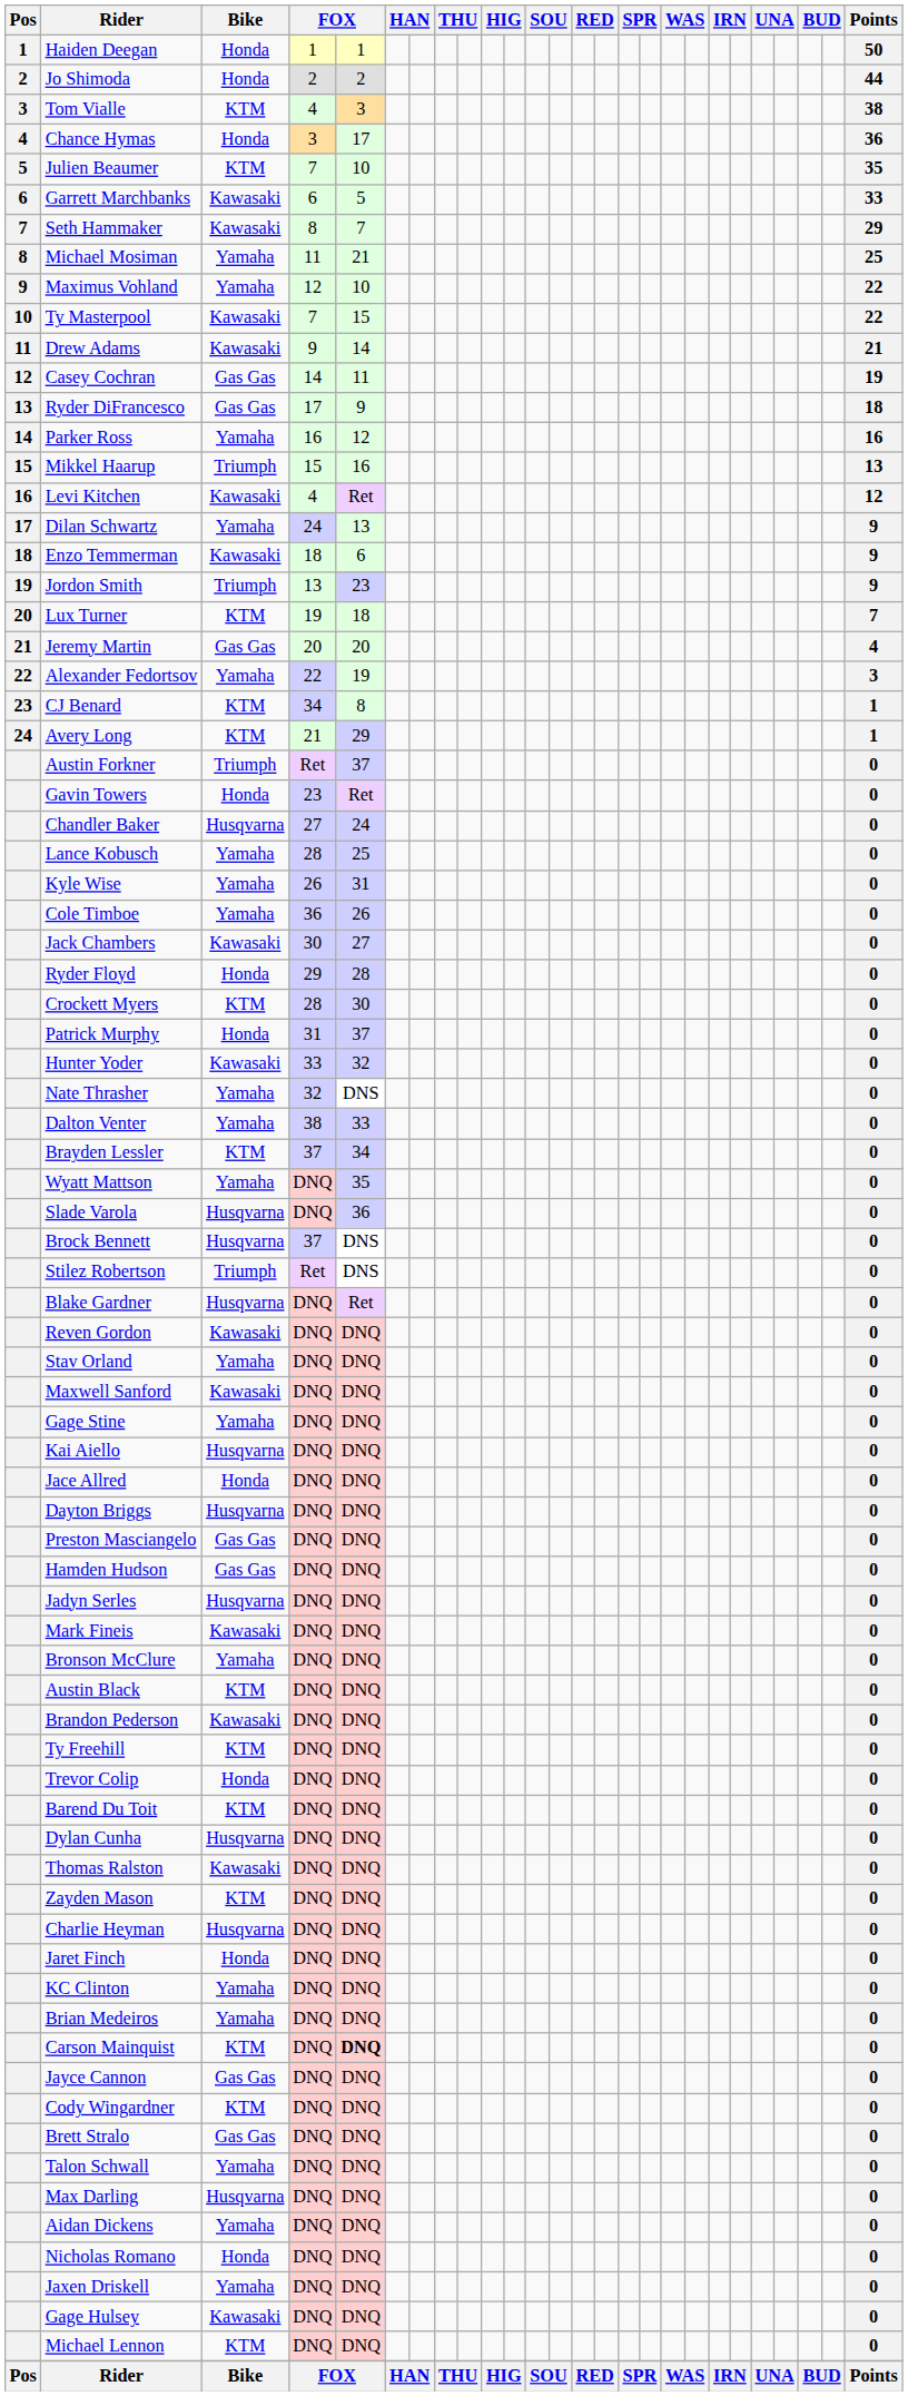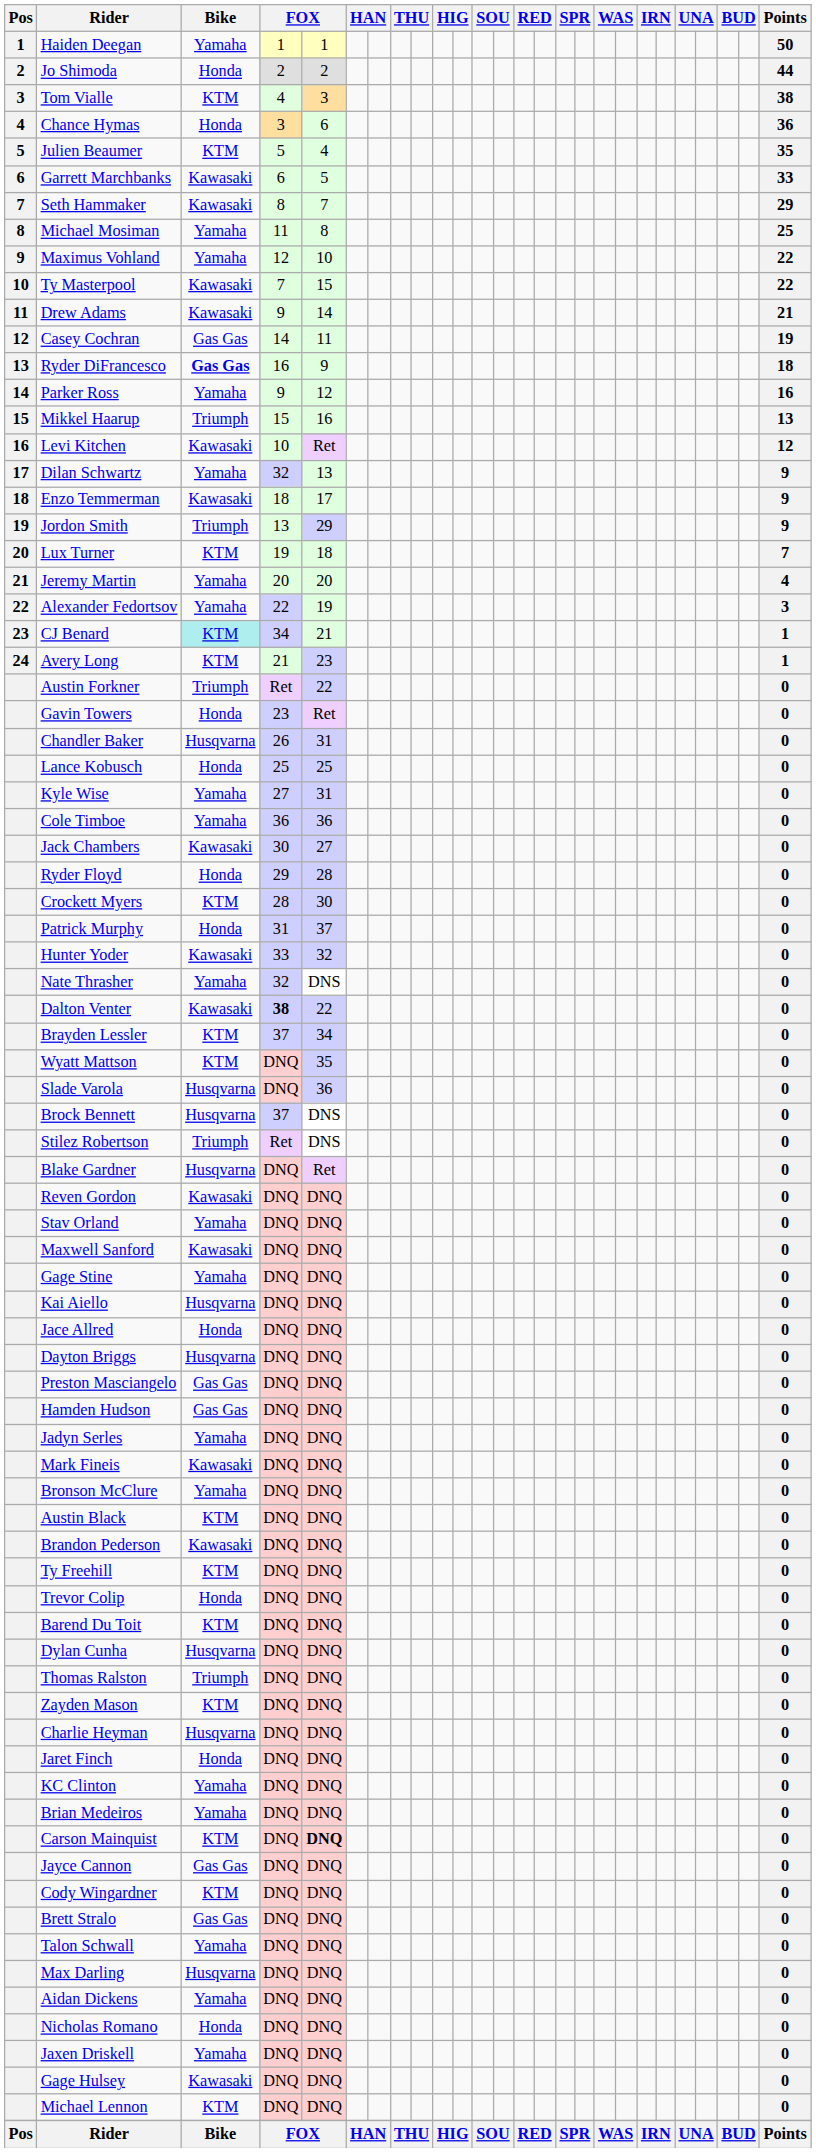Haiden Deegan | Bike: Honda -> Yamaha
Chance Hymas | column 5: 17 -> 6
Julien Beaumer | column 4: 7 -> 5
Julien Beaumer | column 5: 10 -> 4
Michael Mosiman | column 5: 21 -> 8
Ryder DiFrancesco | Bike: normal -> bold
Ryder DiFrancesco | column 4: 17 -> 16
Parker Ross | column 4: 16 -> 9
Levi Kitchen | column 4: 4 -> 10
Dilan Schwartz | column 4: 24 -> 32
Enzo Temmerman | column 5: 6 -> 17
Jordon Smith | column 5: 23 -> 29
Jeremy Martin | Bike: Gas Gas -> Yamaha
CJ Benard | Bike: no background -> paleturquoise background
CJ Benard | column 5: 8 -> 21
Avery Long | column 5: 29 -> 23
Austin Forkner | column 5: 37 -> 22
Chandler Baker | column 4: 27 -> 26
Chandler Baker | column 5: 24 -> 31
Lance Kobusch | Bike: Yamaha -> Honda
Lance Kobusch | column 4: 28 -> 25
Kyle Wise | column 4: 26 -> 27
Cole Timboe | column 5: 26 -> 36
Dalton Venter | Bike: Yamaha -> Kawasaki
Dalton Venter | column 4: normal -> bold
Dalton Venter | column 5: 33 -> 22
Wyatt Mattson | Bike: Yamaha -> KTM
Jadyn Serles | Bike: Husqvarna -> Yamaha
Thomas Ralston | Bike: Kawasaki -> Triumph
